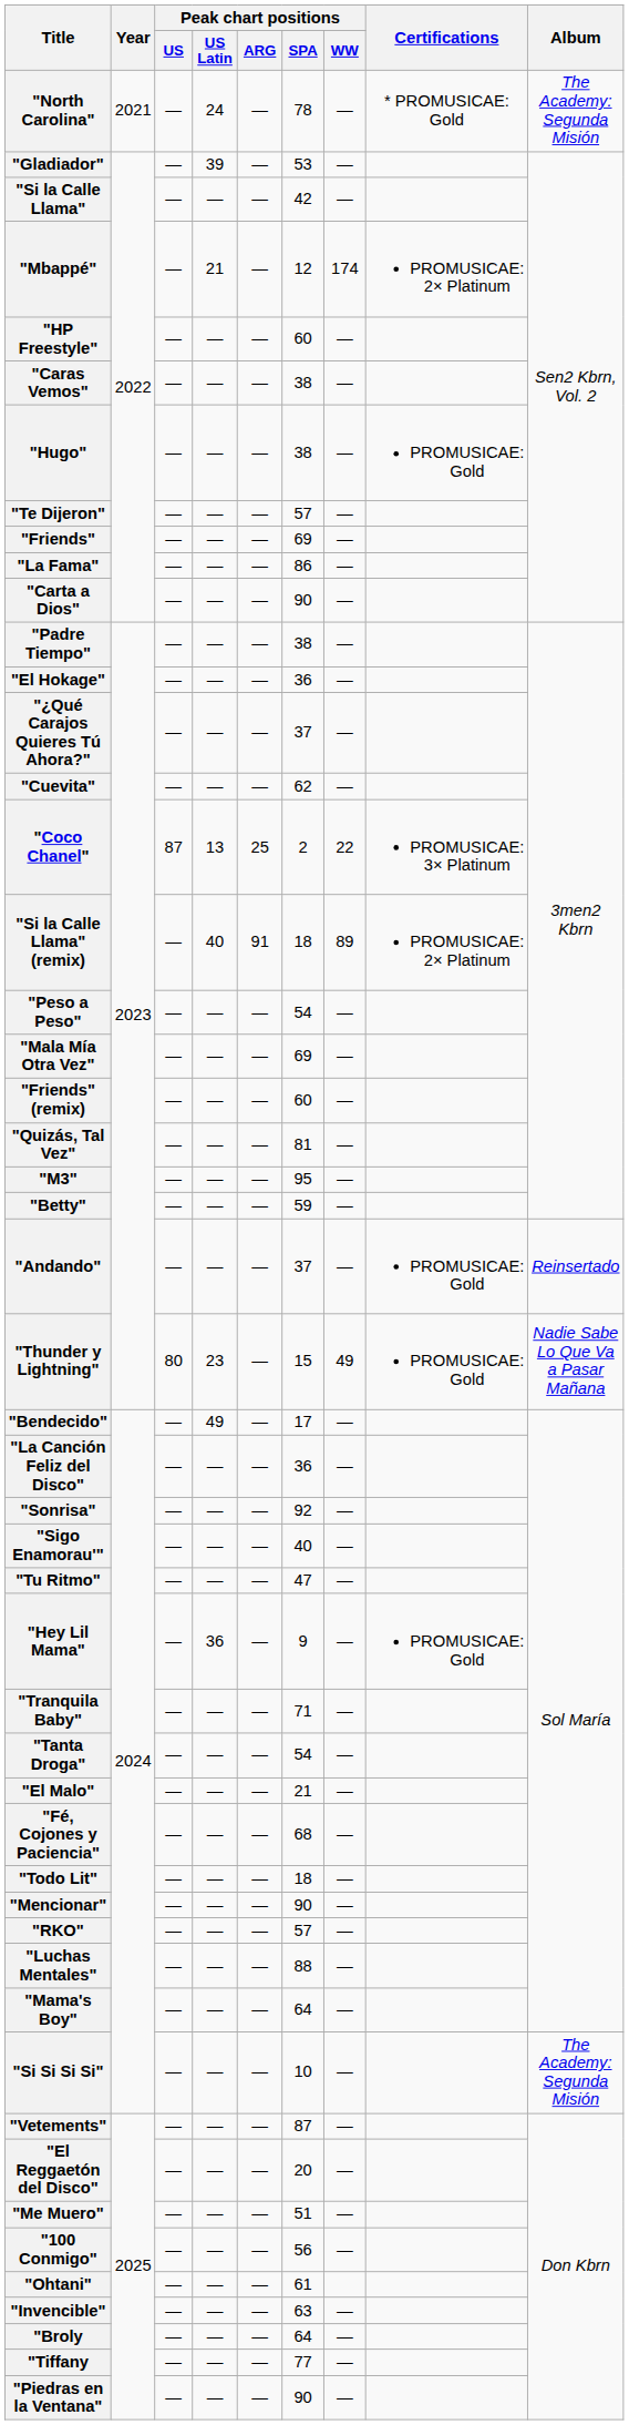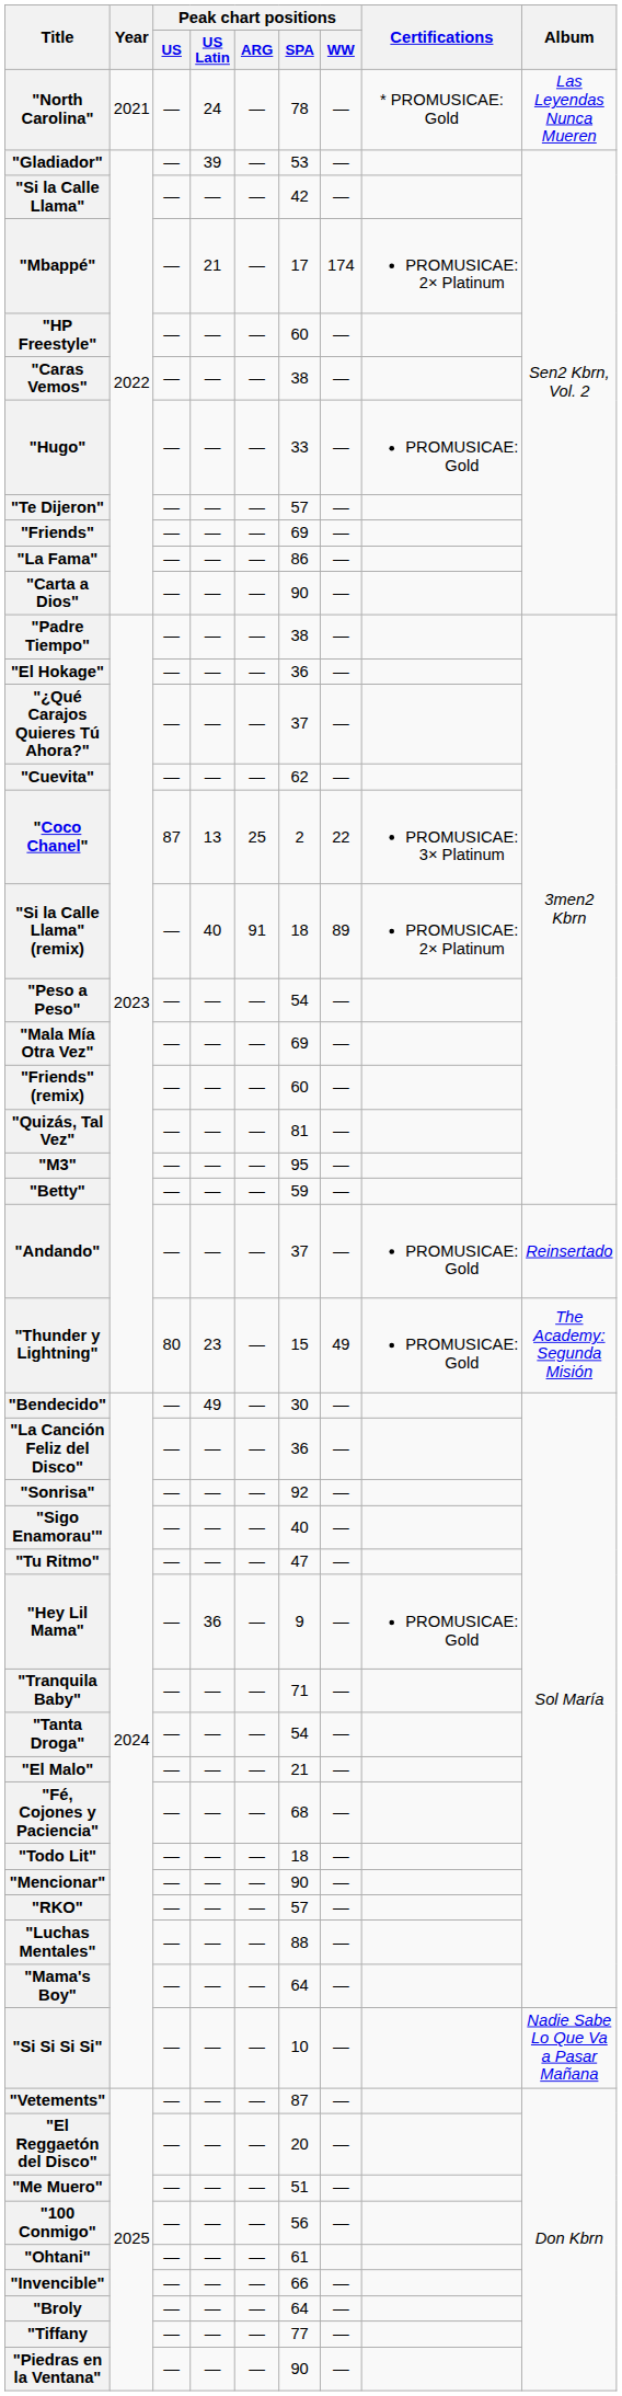"North Carolina" | Album: The Academy: Segunda Misión -> Las Leyendas Nunca Mueren
"Mbappé" | Peak chart positions / SPA: 12 -> 17
"Hugo" | Peak chart positions / SPA: 38 -> 33
"Thunder y Lightning" | Album: Nadie Sabe Lo Que Va a Pasar Mañana -> The Academy: Segunda Misión
"Bendecido" | Peak chart positions / SPA: 17 -> 30
"Si Si Si Si" | Album: The Academy: Segunda Misión -> Nadie Sabe Lo Que Va a Pasar Mañana
"Invencible" | Peak chart positions / SPA: 63 -> 66
